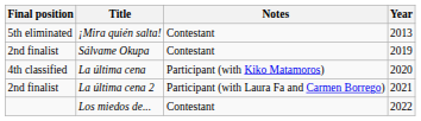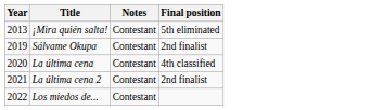columns swapped: Year <-> Final position
La última cena | Notes: Participant (with Kiko Matamoros) -> Contestant
La última cena 2 | Notes: Participant (with Laura Fa and Carmen Borrego) -> Contestant
